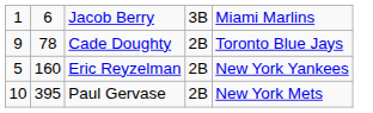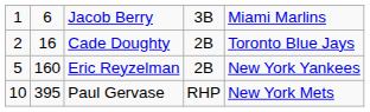Cade Doughty | column 1: 9 -> 2
Cade Doughty | column 2: 78 -> 16
Paul Gervase | column 4: 2B -> RHP
